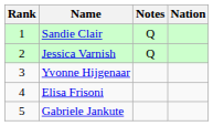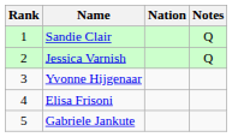columns swapped: Nation <-> Notes
